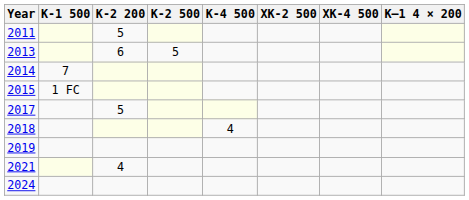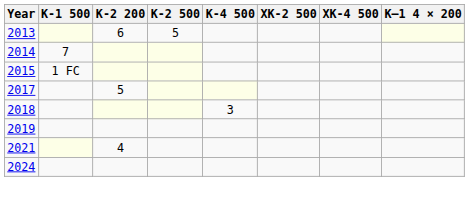- row: 2011 | 5
2018 | K-4 500: 4 -> 3
